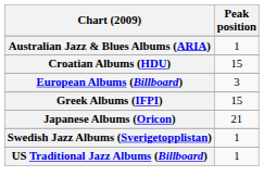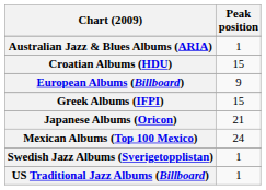European Albums (Billboard) | Peak position: 3 -> 9
+ row: Mexican Albums (Top 100 Mexico) | 24
